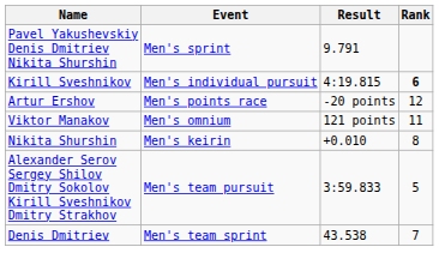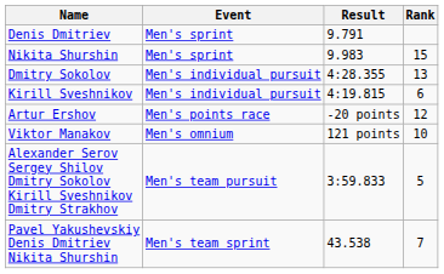9.791 | Name: Pavel Yakushevskiy Denis Dmitriev Nikita Shurshin -> Denis Dmitriev
+ row: Nikita Shurshin | Men's sprint | 9.983 | 15
+ row: Dmitry Sokolov | Men's individual pursuit | 4:28.355 | 13
4:19.815 | Rank: bold -> normal
121 points | Rank: 11 -> 10
- row: Nikita Shurshin | Men's keirin | +0.010 | 8
43.538 | Name: Denis Dmitriev -> Pavel Yakushevskiy Denis Dmitriev Nikita Shurshin
